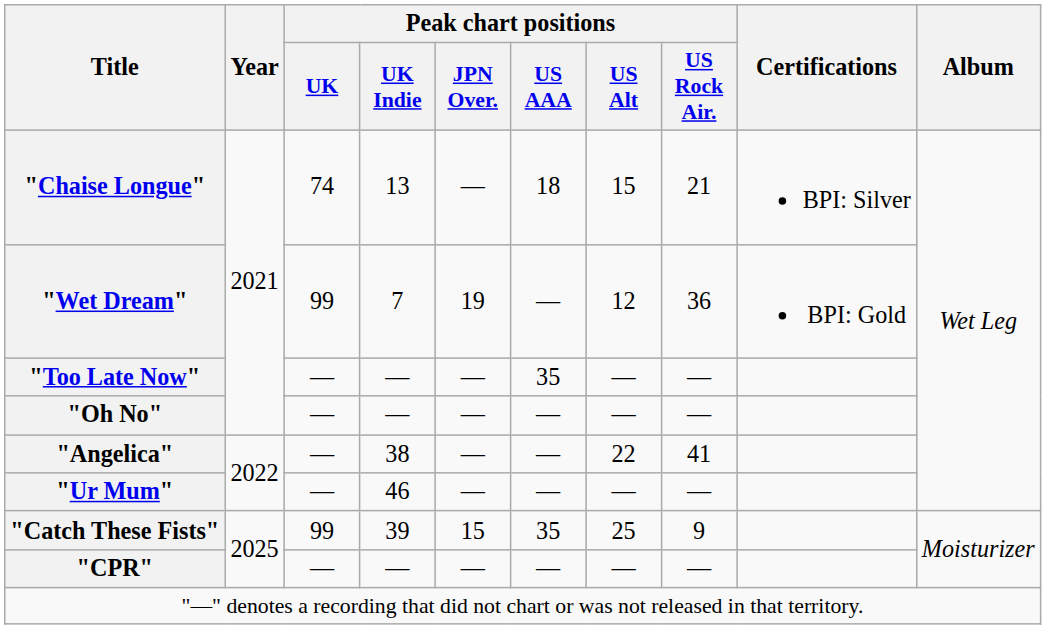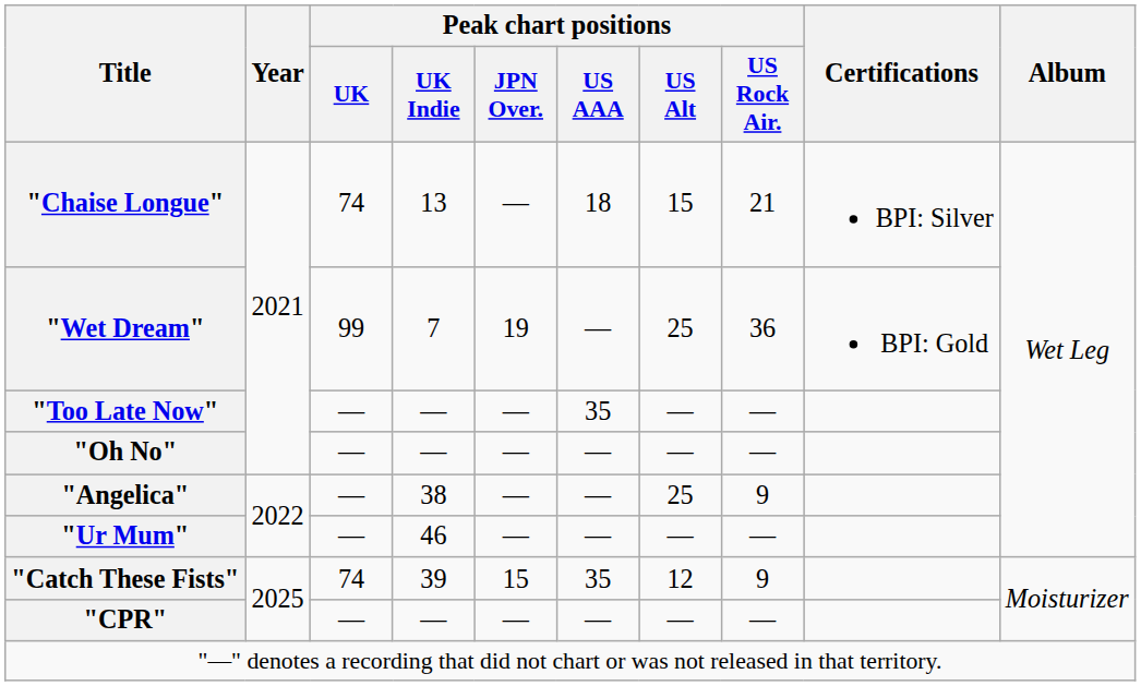"Wet Dream" | Peak chart positions / US Alt: 12 -> 25
"Angelica" | Peak chart positions / US Alt: 22 -> 25
"Angelica" | Peak chart positions / US Rock Air.: 41 -> 9
"Catch These Fists" | Peak chart positions / UK: 99 -> 74
"Catch These Fists" | Peak chart positions / US Alt: 25 -> 12
